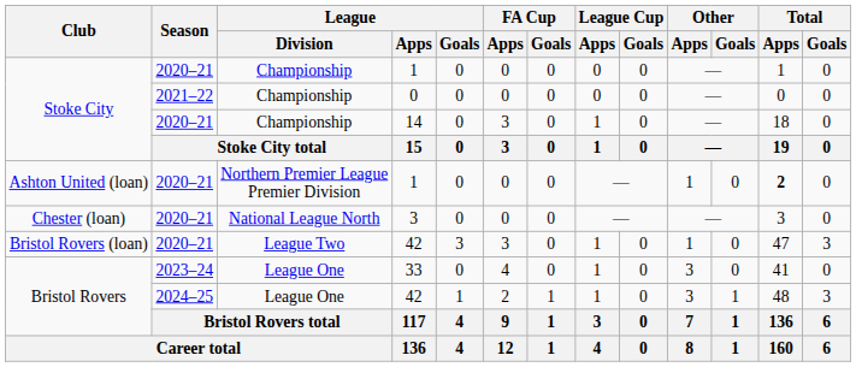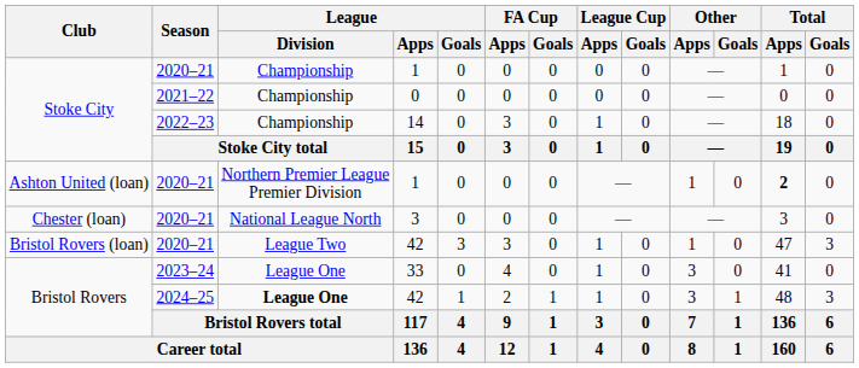14 | Season: 2020–21 -> 2022–23
Bristol Rovers / 42 | League / Division: normal -> bold
